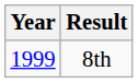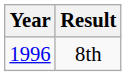8th | Year: 1999 -> 1996
